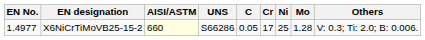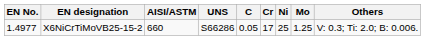X6NiCrTiMoVB25-15-2 | AISI/ASTM: lightyellow background -> no background
X6NiCrTiMoVB25-15-2 | Mo: 1.28 -> 1.25
